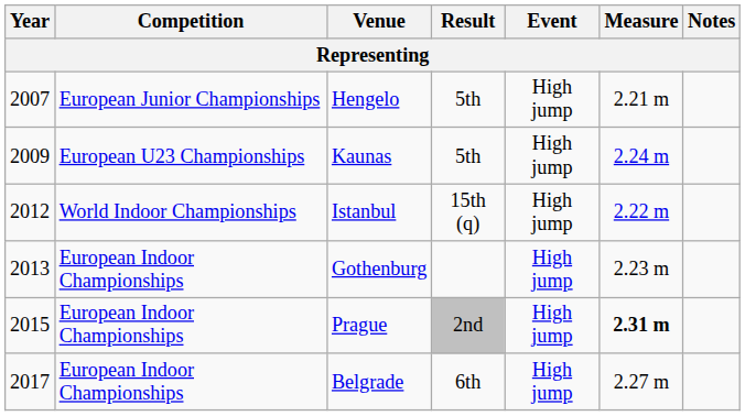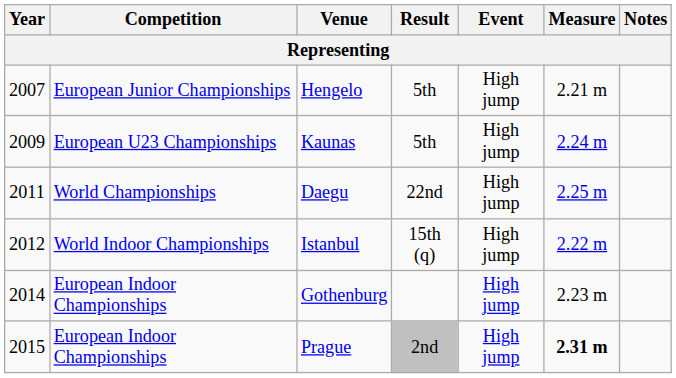+ row: 2011 | World Championships | Daegu | 22nd | High jump | 2.25 m
Gothenburg | Year: 2013 -> 2014
- row: 2017 | European Indoor Championships | Belgrade | 6th | High jump | 2.27 m
